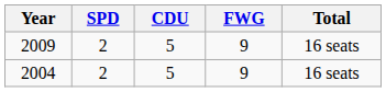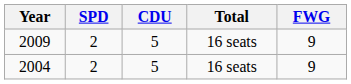columns swapped: FWG <-> Total
